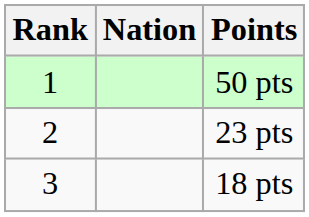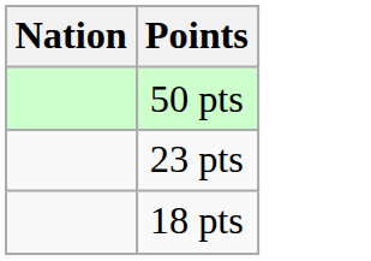- column: Rank | 1 | 2 | 3
